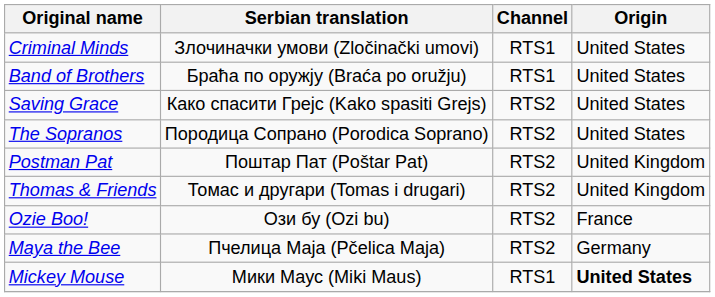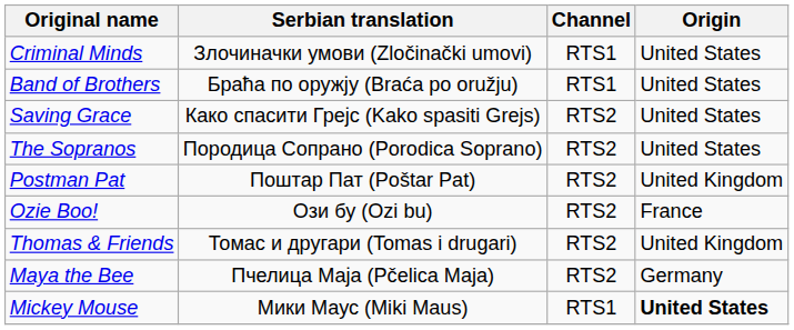rows swapped: Ozie Boo! <-> Thomas & Friends
